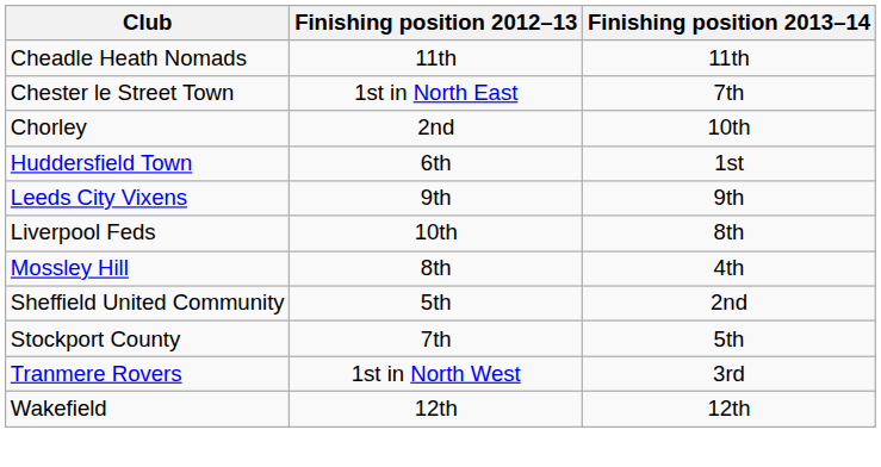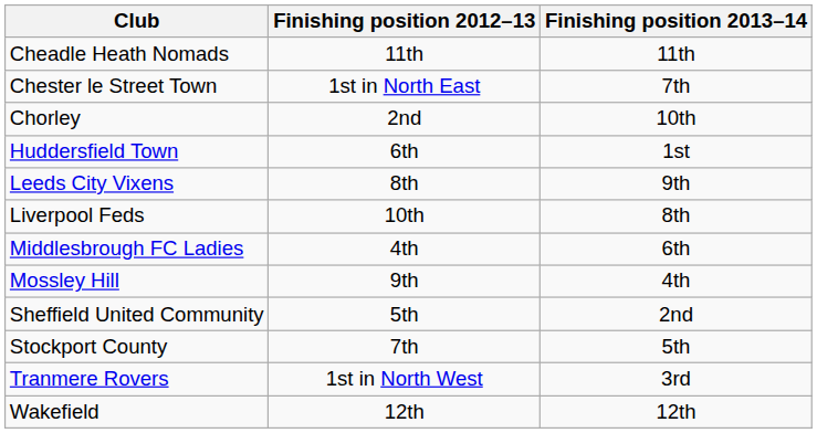Leeds City Vixens | Finishing position 2012–13: 9th -> 8th
+ row: Middlesbrough FC Ladies | 4th | 6th
Mossley Hill | Finishing position 2012–13: 8th -> 9th
